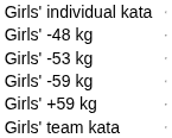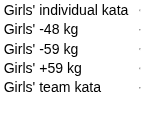- row: Girls' -53 kg
